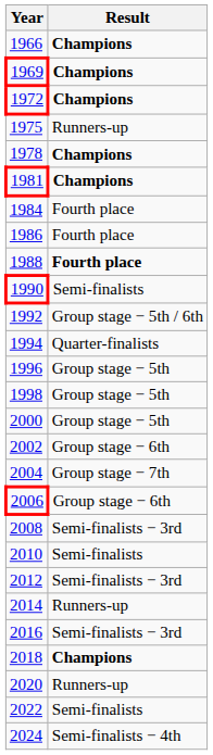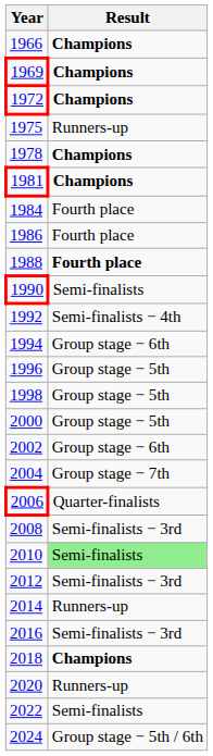1992 | Result: Group stage − 5th / 6th -> Semi-finalists − 4th
1994 | Result: Quarter-finalists -> Group stage − 6th
2006 | Result: Group stage − 6th -> Quarter-finalists
2010 | Result: no background -> lightgreen background
2024 | Result: Semi-finalists − 4th -> Group stage − 5th / 6th
